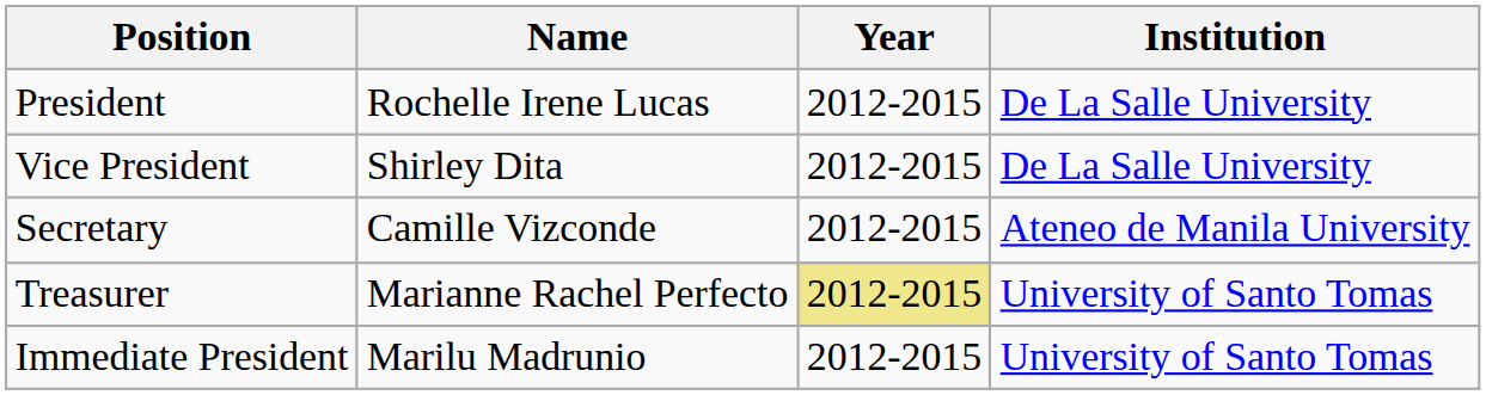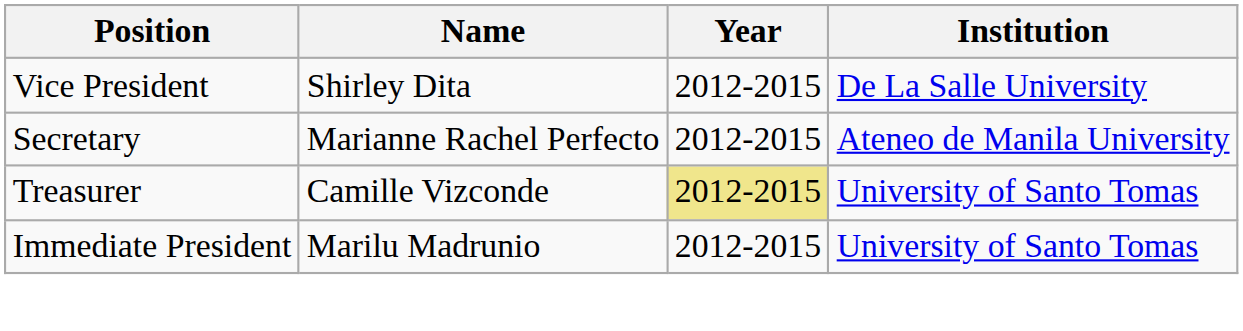- row: President | Rochelle Irene Lucas | 2012-2015 | De La Salle University
Secretary | Name: Camille Vizconde -> Marianne Rachel Perfecto
Treasurer | Name: Marianne Rachel Perfecto -> Camille Vizconde
